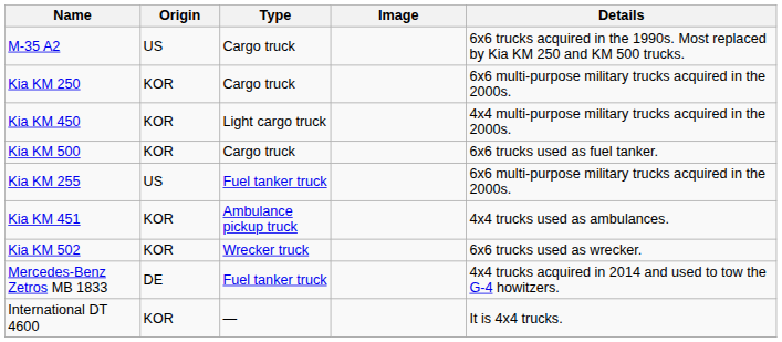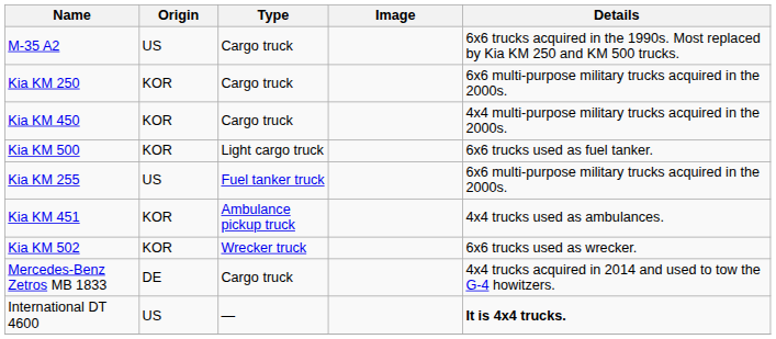Kia KM 450 | Type: Light cargo truck -> Cargo truck
Kia KM 500 | Type: Cargo truck -> Light cargo truck
Mercedes-Benz Zetros MB 1833 | Type: Fuel tanker truck -> Cargo truck
International DT 4600 | Origin: KOR -> US
International DT 4600 | Details: normal -> bold
